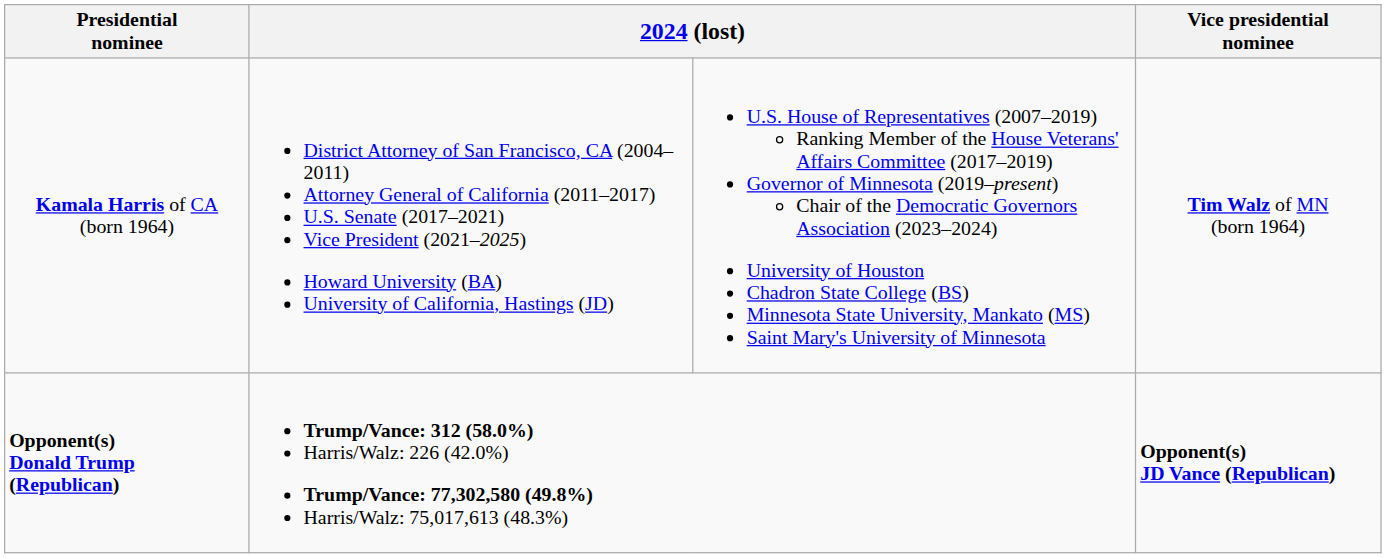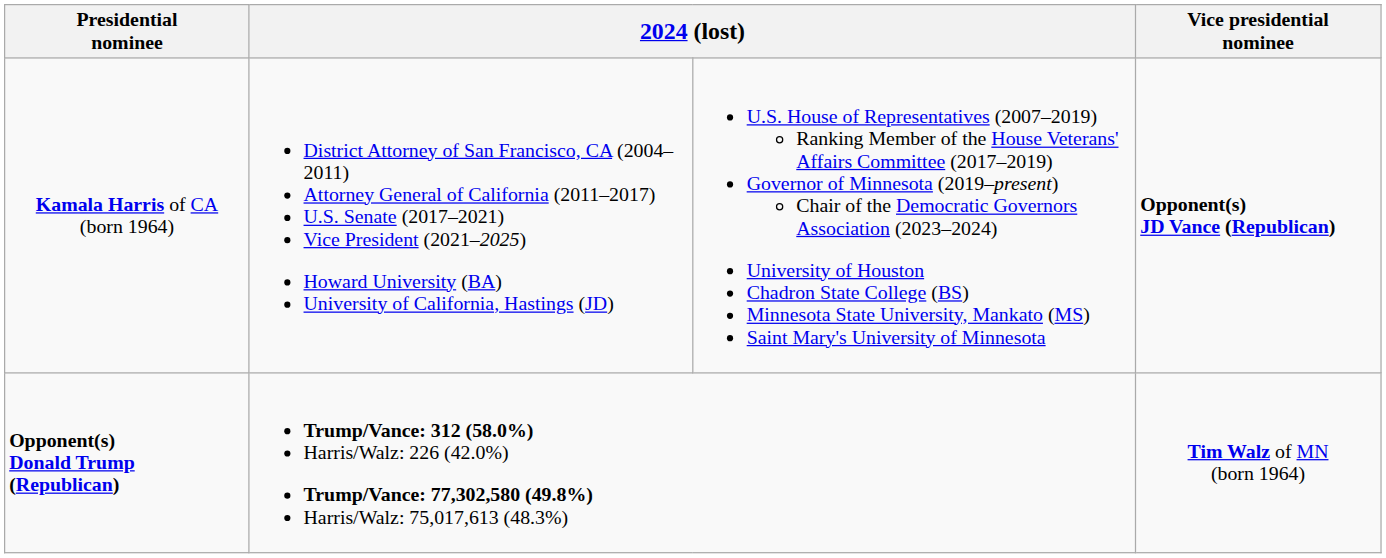Kamala Harris of CA (born 1964) | Vice presidential nominee: Tim Walz of MN (born 1964) -> Opponent(s) JD Vance (Republican)
Opponent(s) Donald Trump (Republican) | Vice presidential nominee: Opponent(s) JD Vance (Republican) -> Tim Walz of MN (born 1964)
